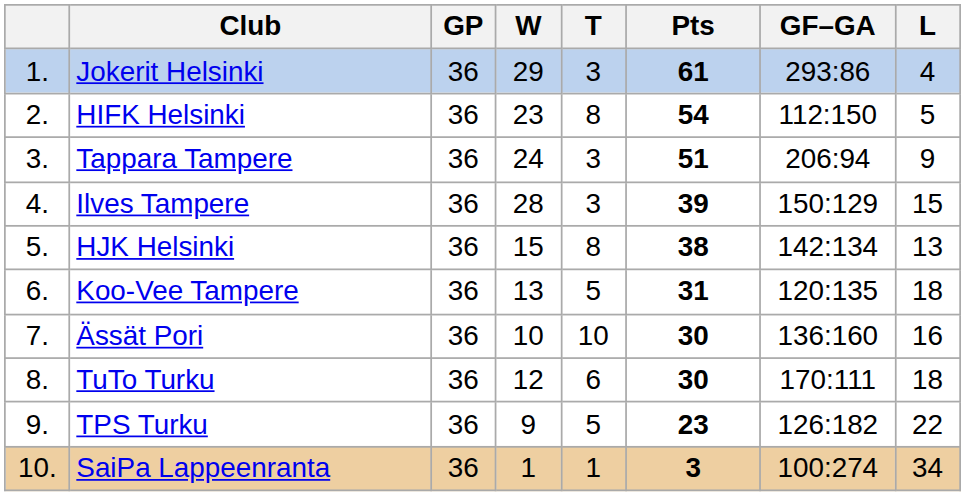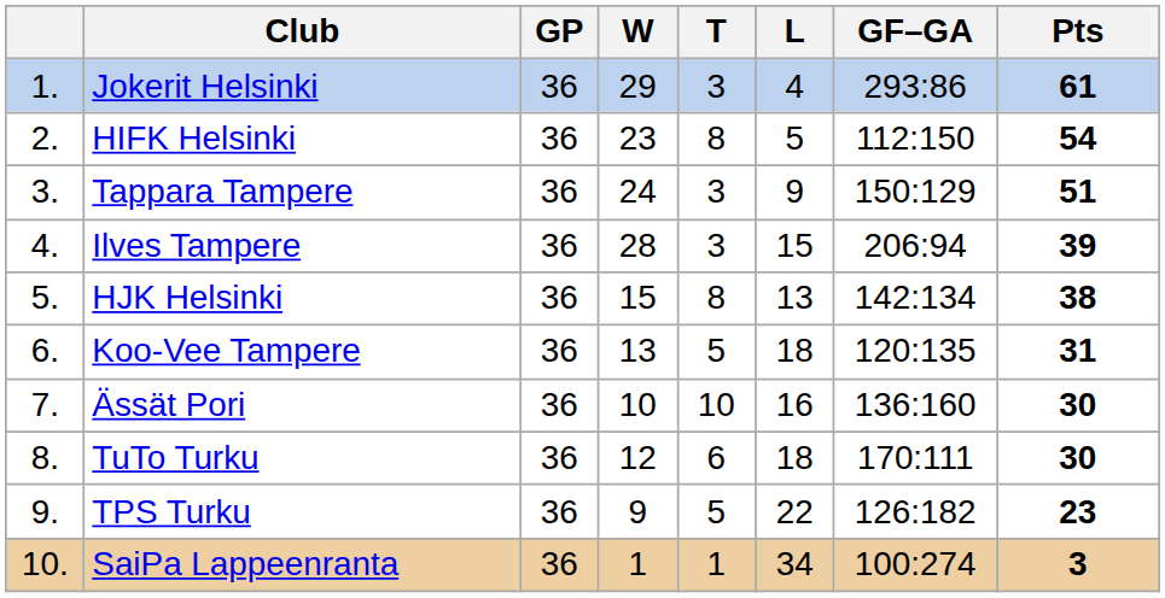columns swapped: L <-> Pts
Tappara Tampere | GF–GA: 206:94 -> 150:129
Ilves Tampere | GF–GA: 150:129 -> 206:94
